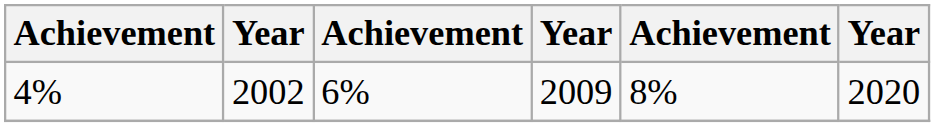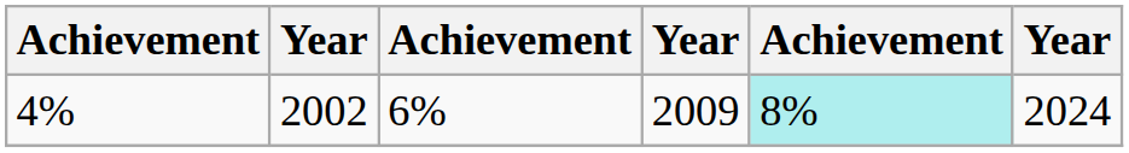4% | column 5: no background -> paleturquoise background
4% | column 6: 2020 -> 2024
